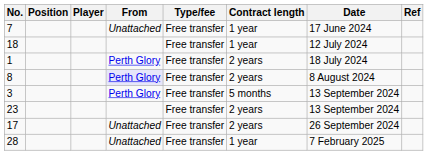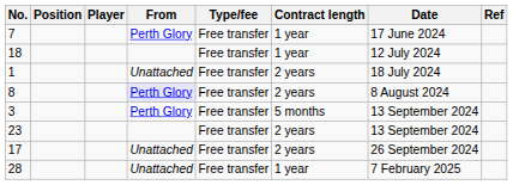7 | From: Unattached -> Perth Glory
1 | From: Perth Glory -> Unattached
